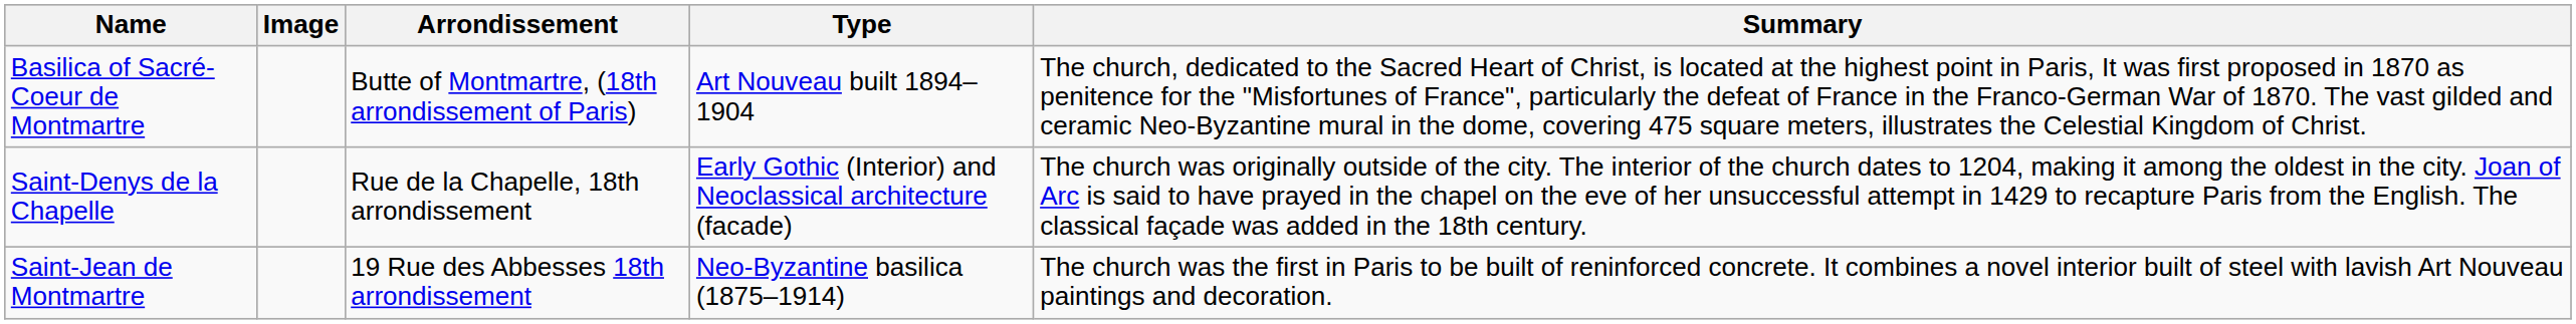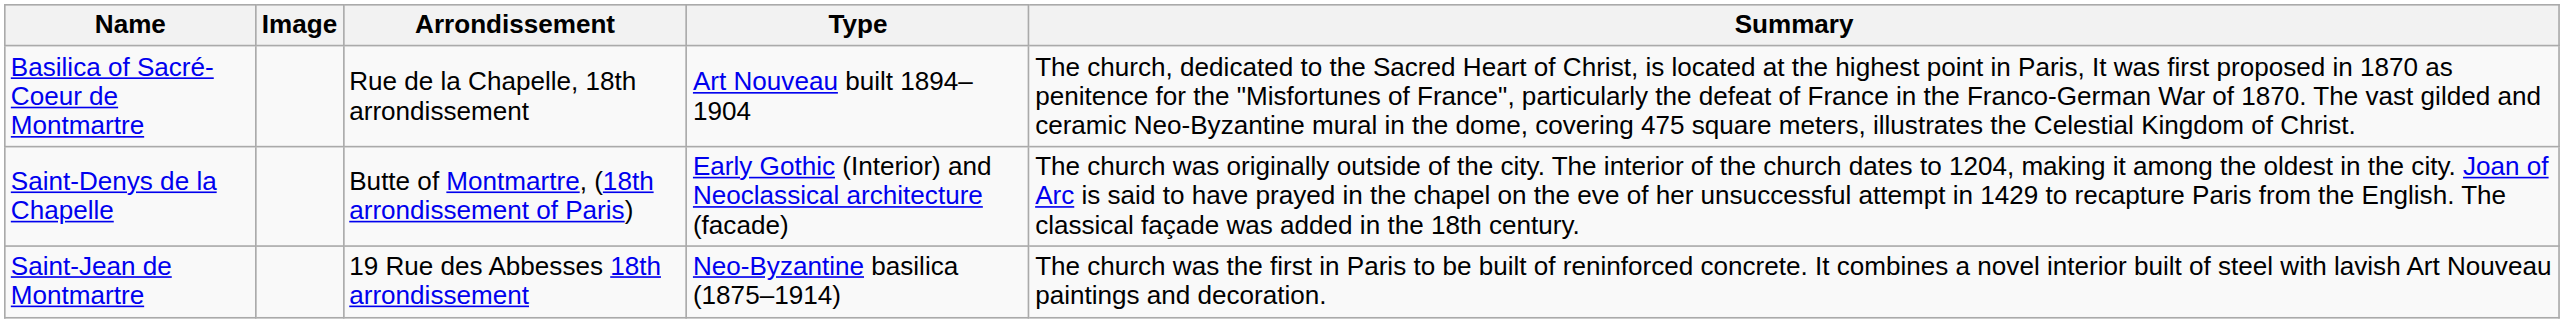Basilica of Sacré-Coeur de Montmartre | Arrondissement: Butte of Montmartre, (18th arrondissement of Paris) -> Rue de la Chapelle, 18th arrondissement
Saint-Denys de la Chapelle | Arrondissement: Rue de la Chapelle, 18th arrondissement -> Butte of Montmartre, (18th arrondissement of Paris)
